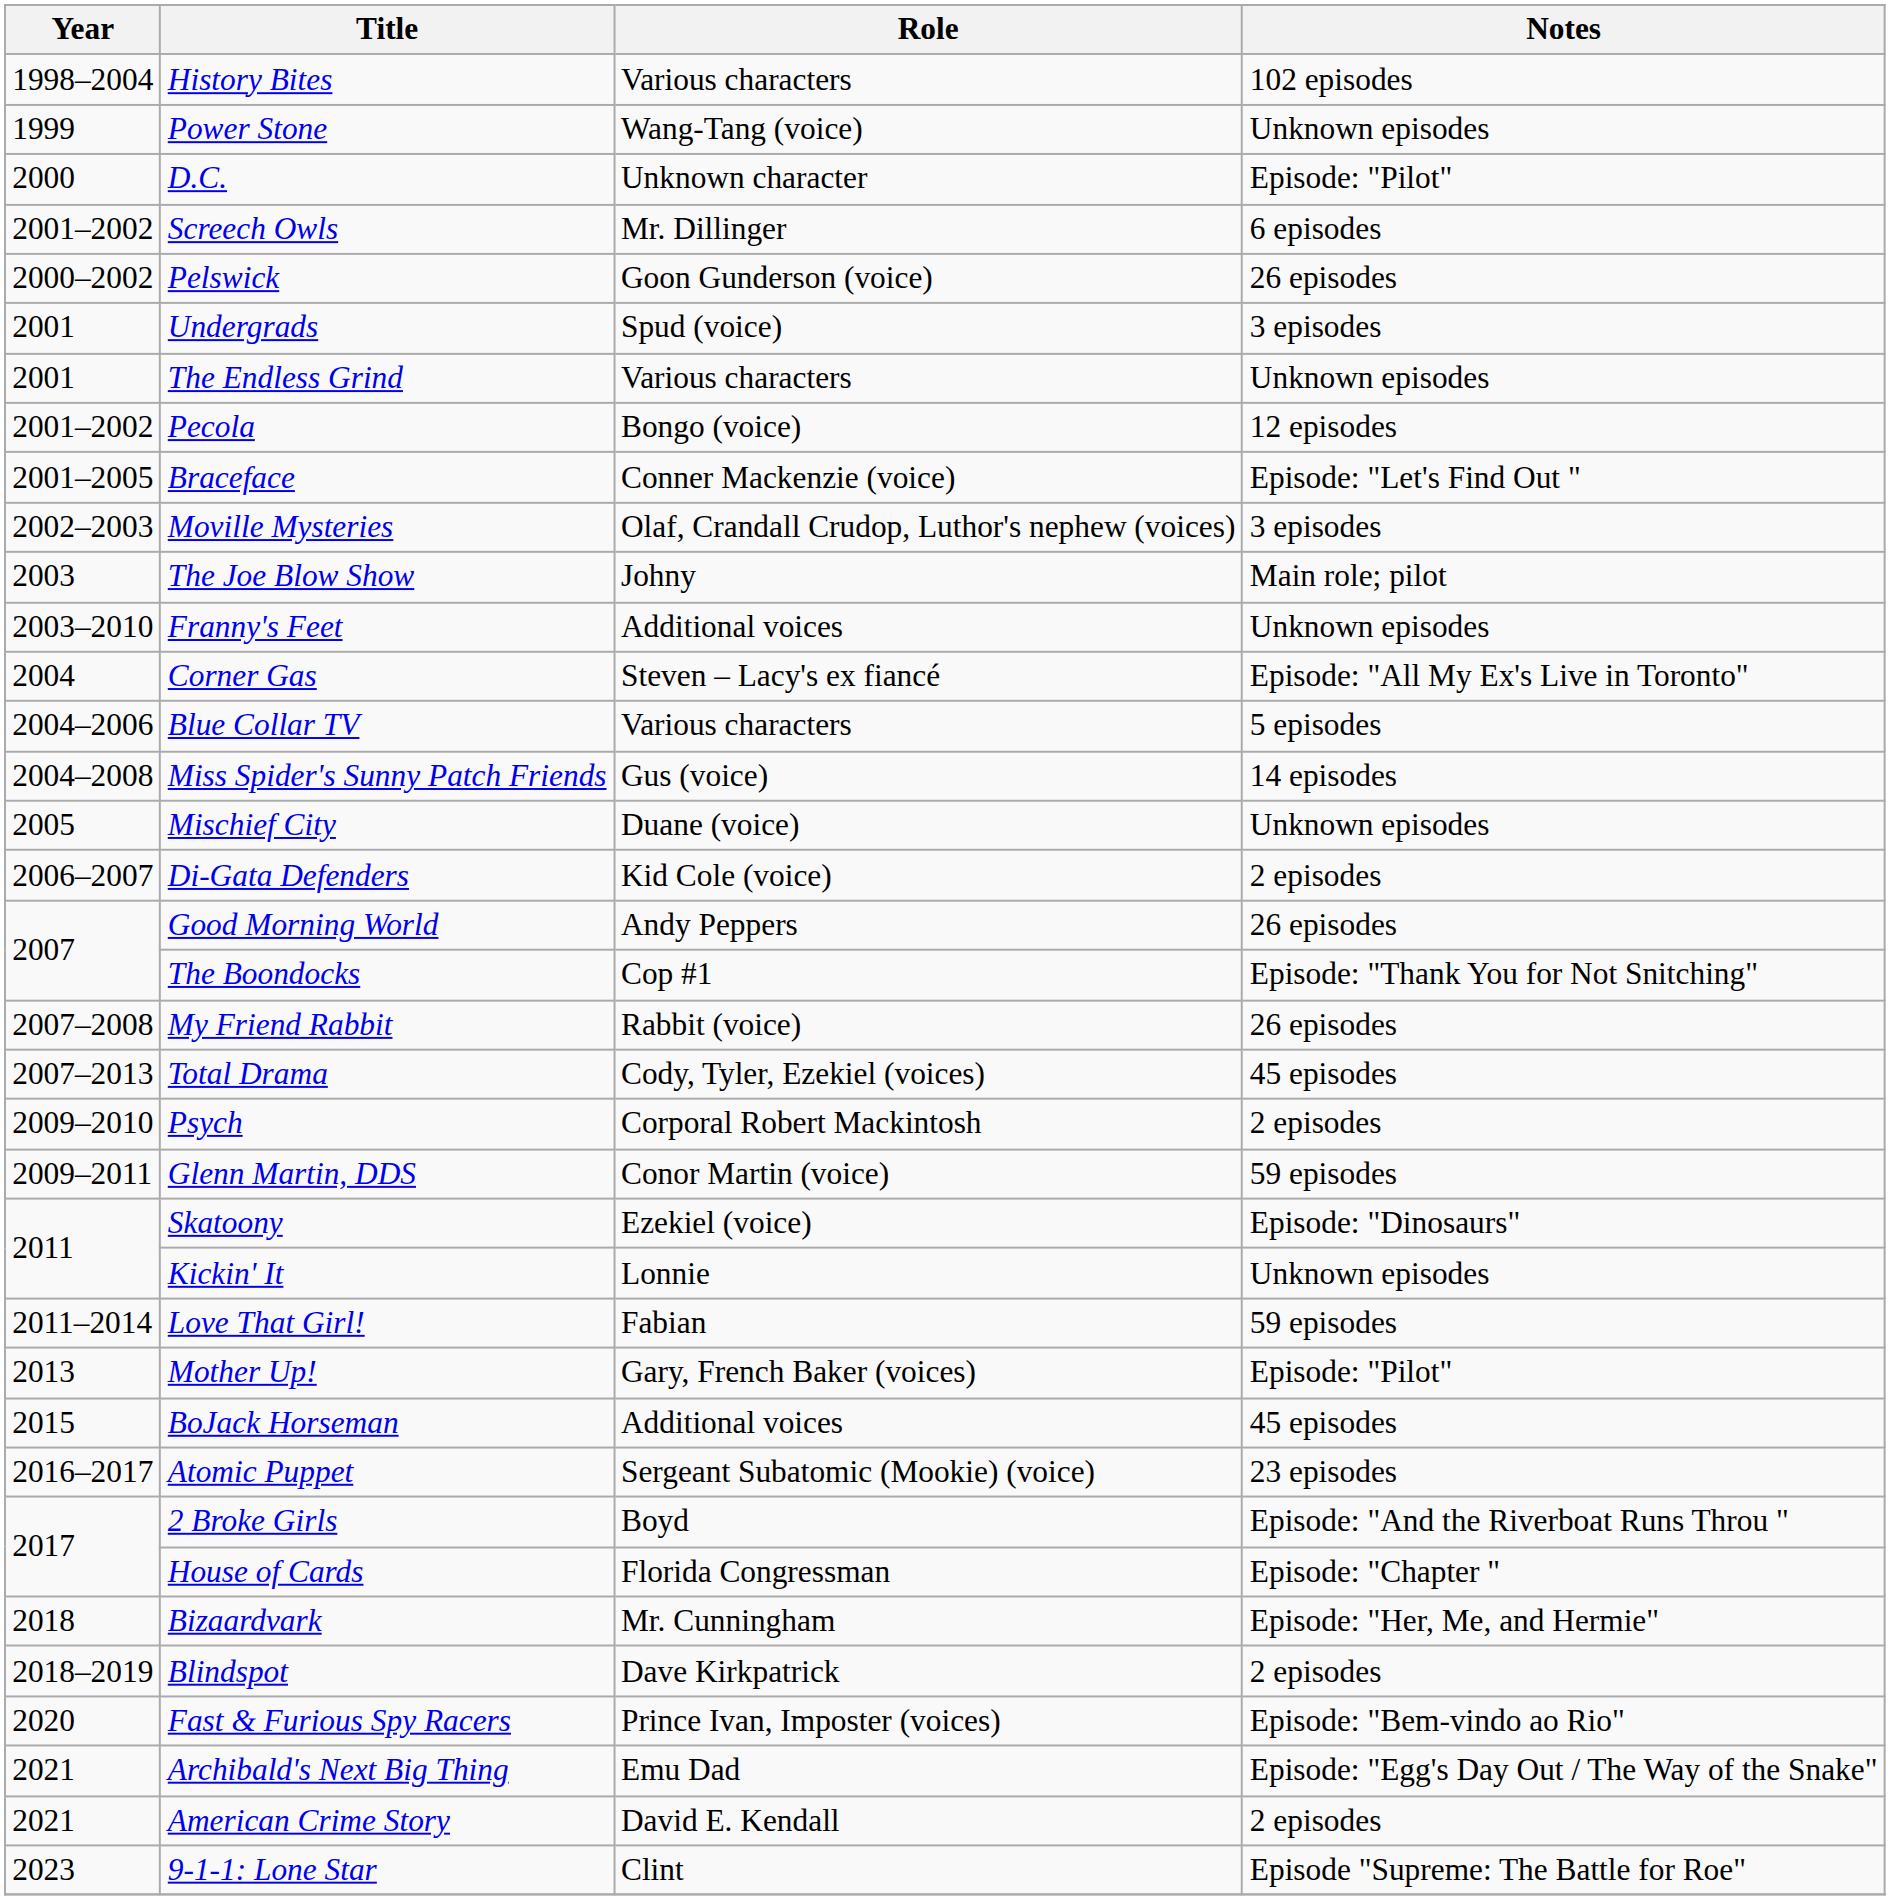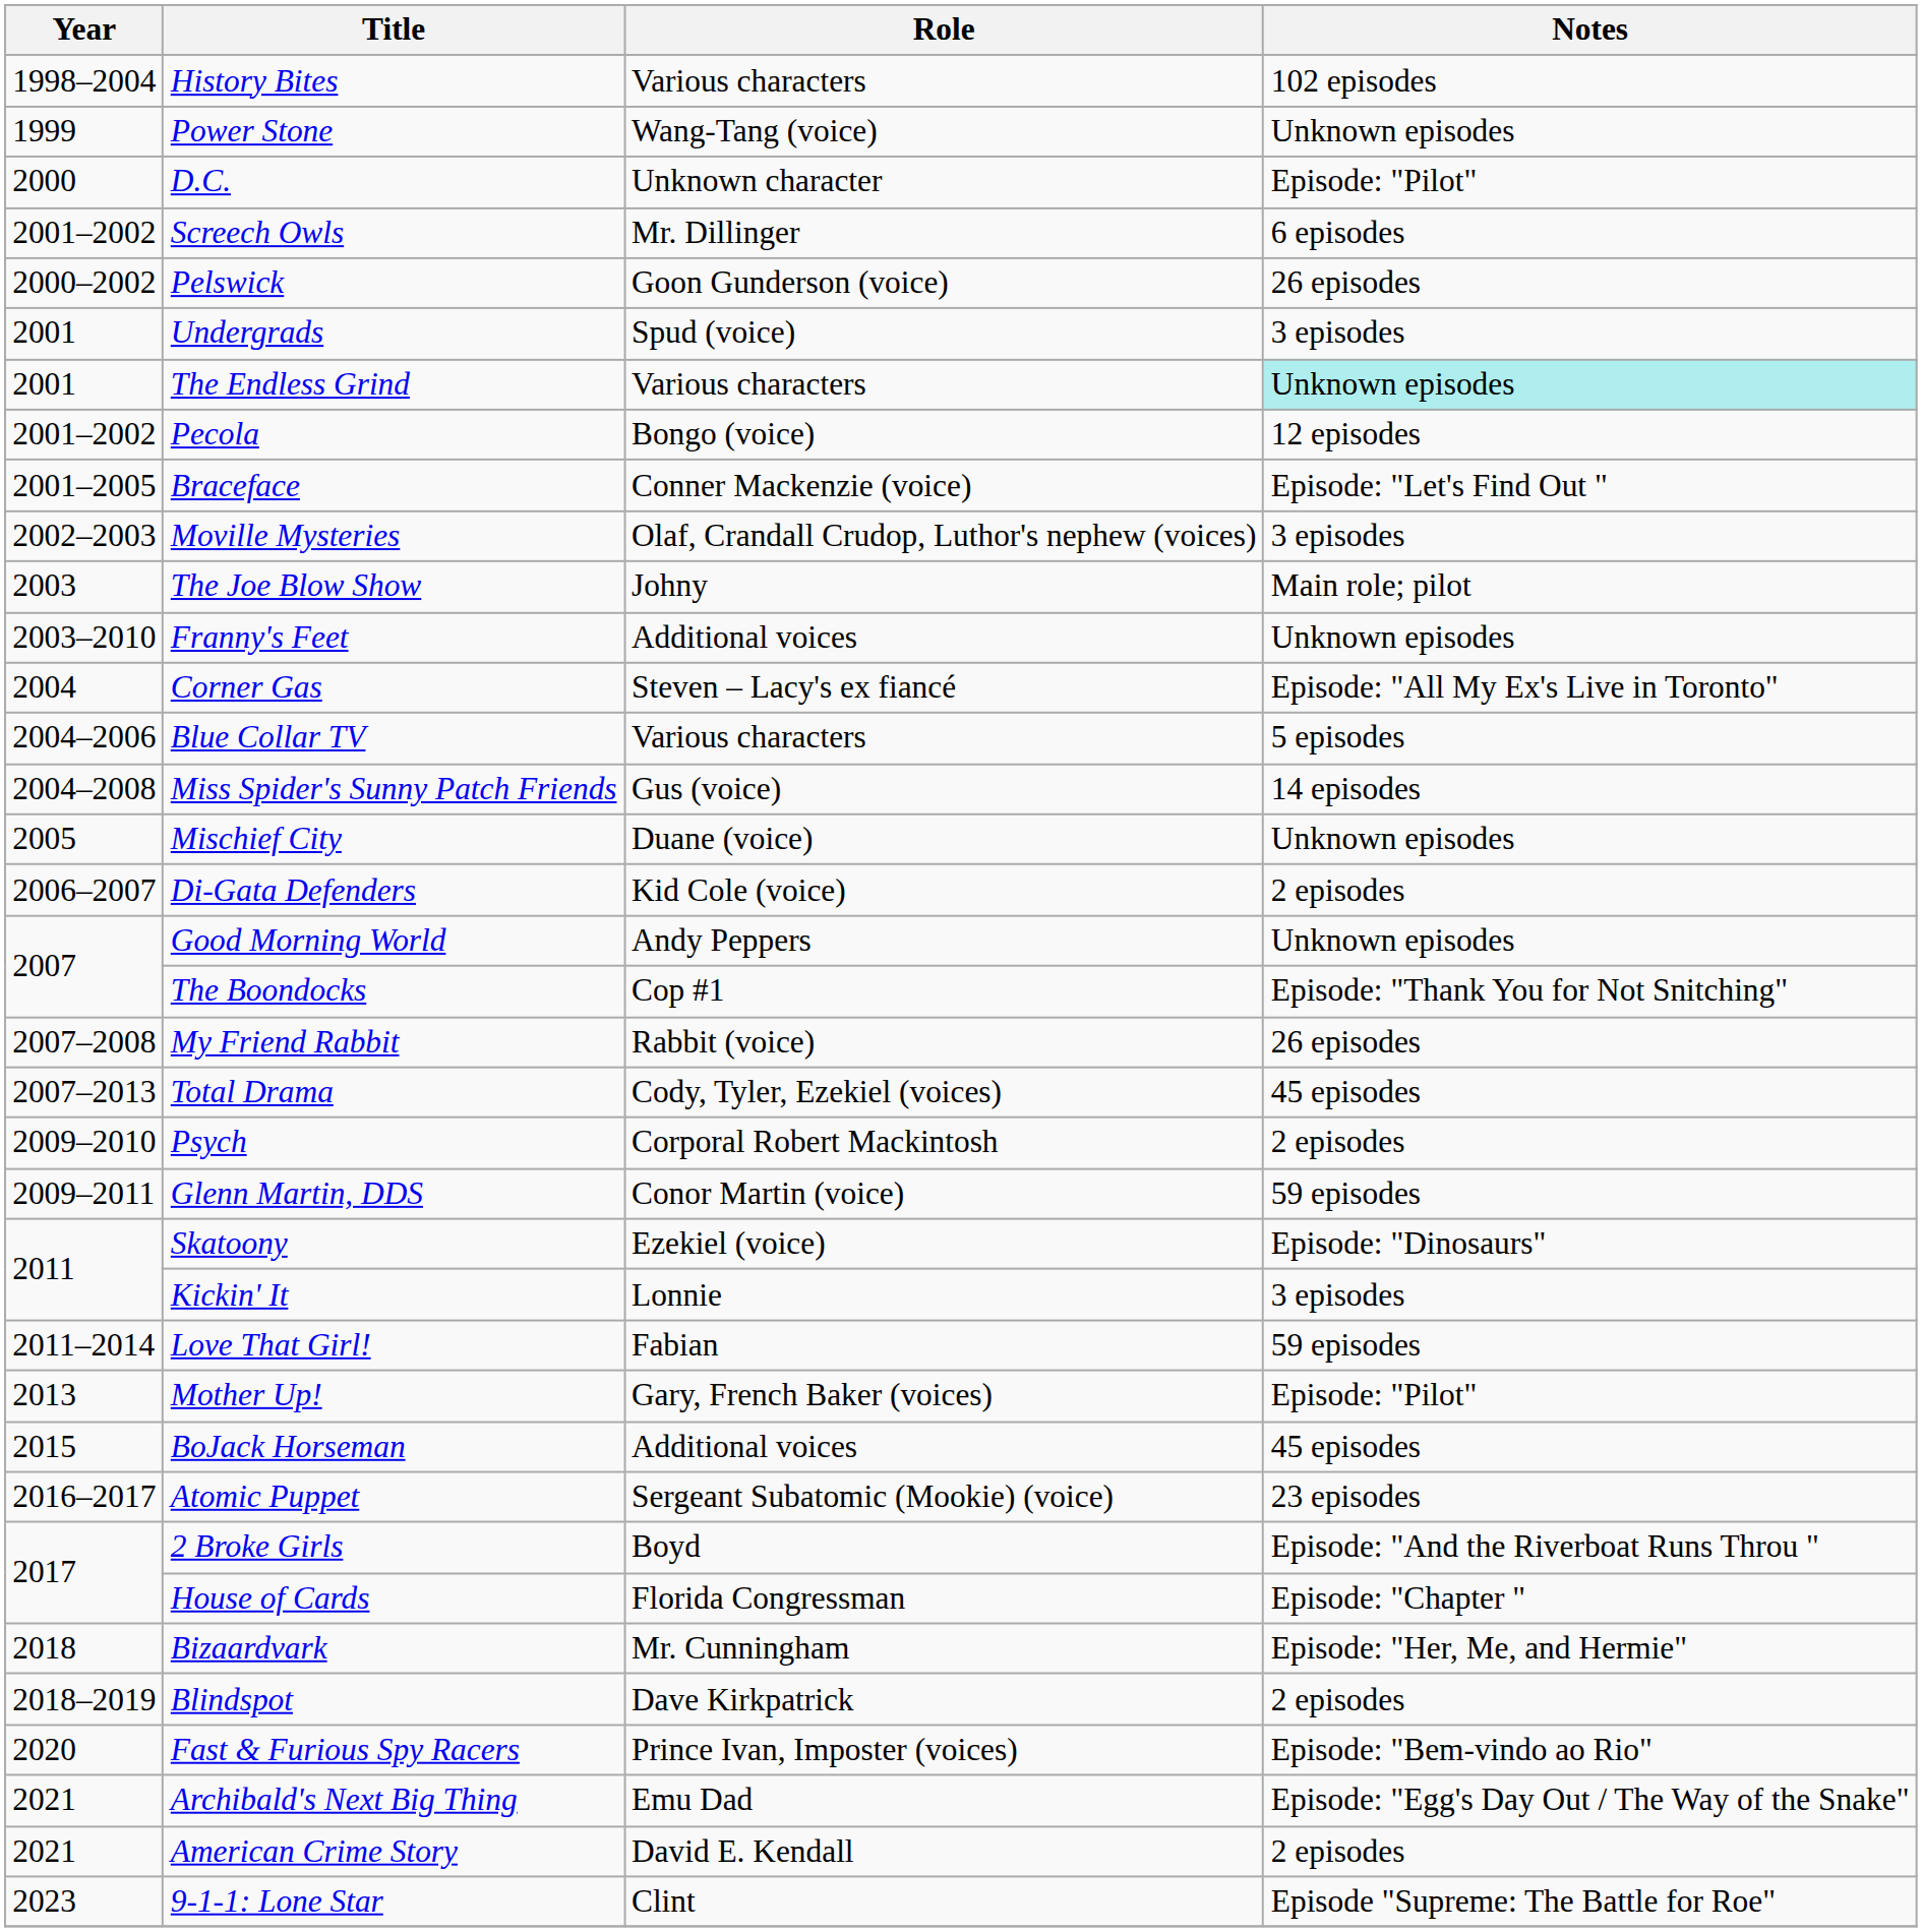The Endless Grind | Notes: no background -> paleturquoise background
Good Morning World | Notes: 26 episodes -> Unknown episodes
Kickin' It | Notes: Unknown episodes -> 3 episodes
